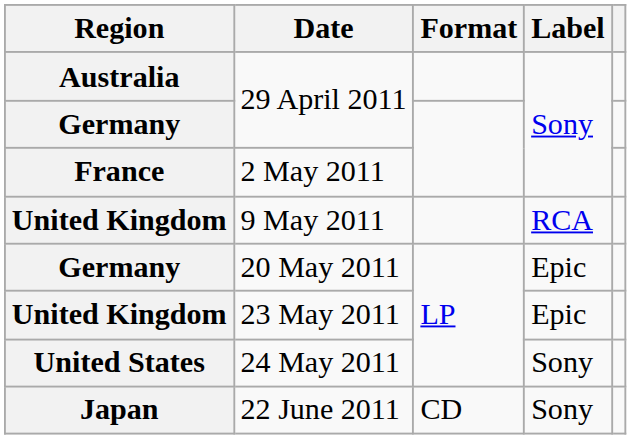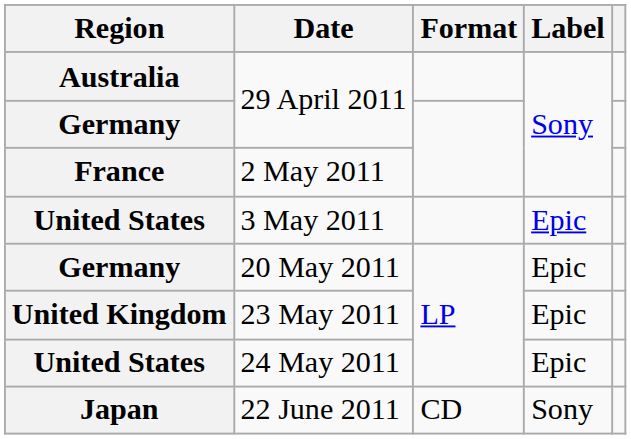+ row: United States | 3 May 2011 | Epic
- row: United Kingdom | 9 May 2011 | RCA
24 May 2011 | Label: Sony -> Epic
